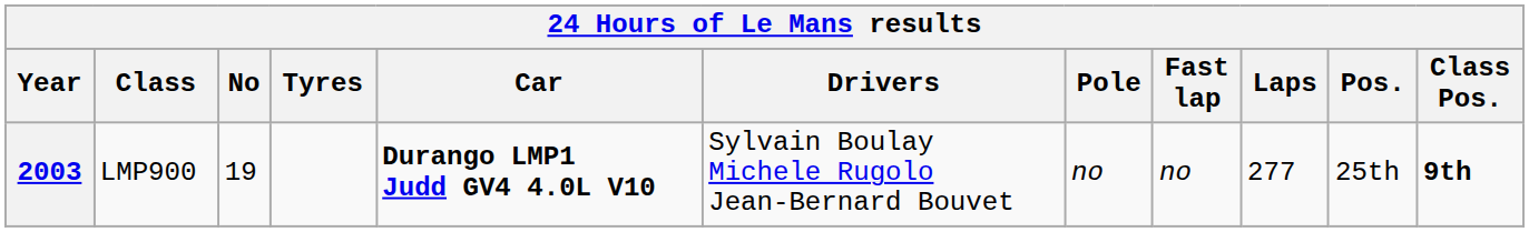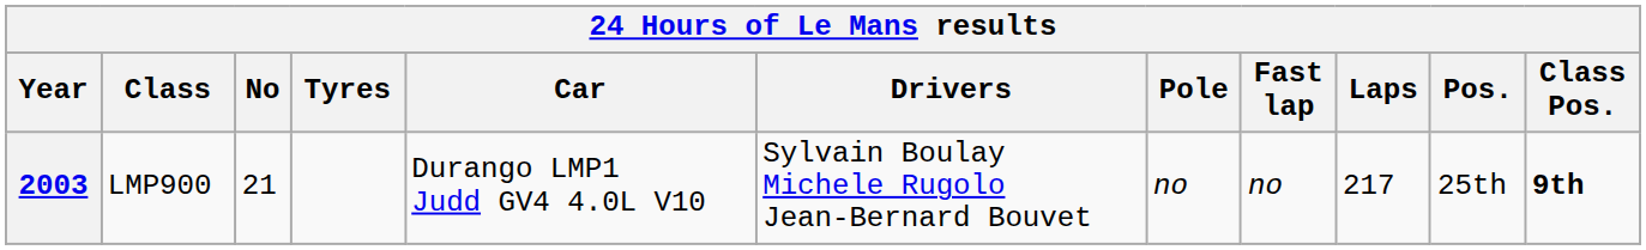2003 | No: 19 -> 21
2003 | Car: bold -> normal
2003 | Laps: 277 -> 217
